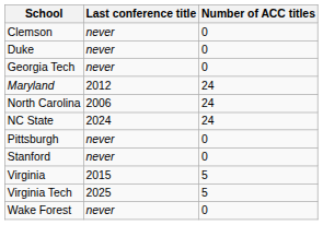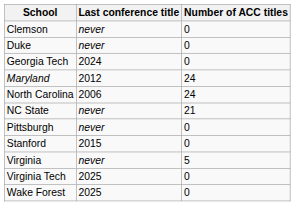Georgia Tech | Last conference title: never -> 2024
NC State | Last conference title: 2024 -> never
NC State | Number of ACC titles: 24 -> 21
Stanford | Last conference title: never -> 2015
Virginia | Last conference title: 2015 -> never
Virginia Tech | Number of ACC titles: 5 -> 0
Wake Forest | Last conference title: never -> 2025
